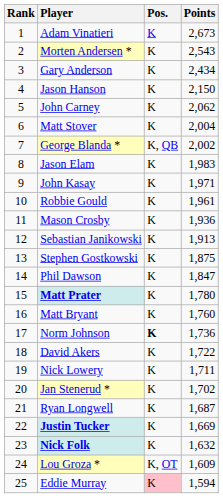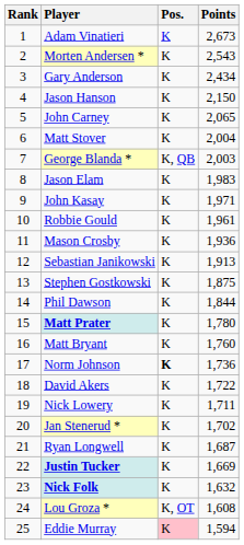John Carney | Points: 2,062 -> 2,065
George Blanda * | Points: 2,002 -> 2,003
Phil Dawson | Points: 1,847 -> 1,844
Lou Groza * | Points: 1,609 -> 1,608
